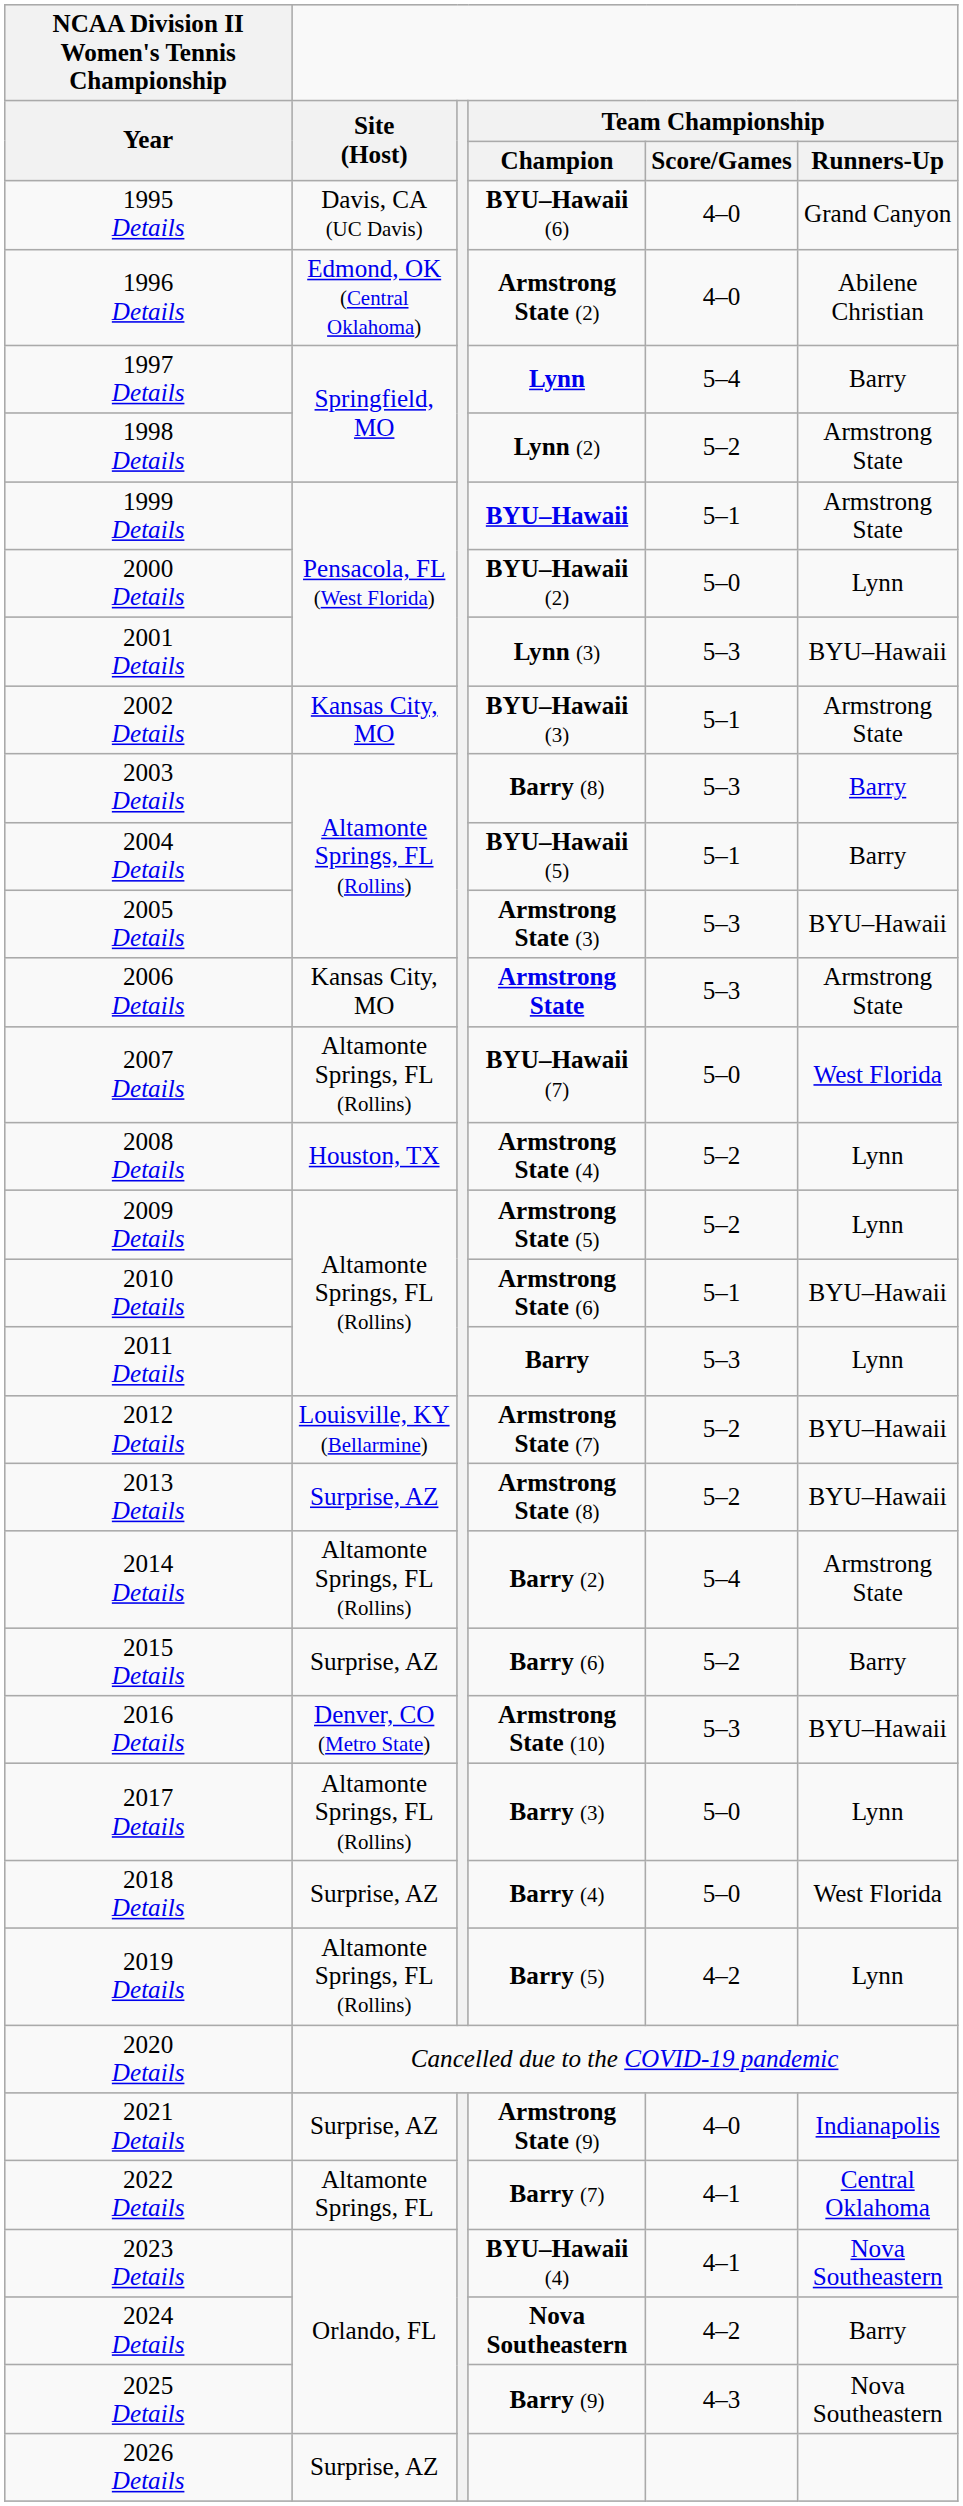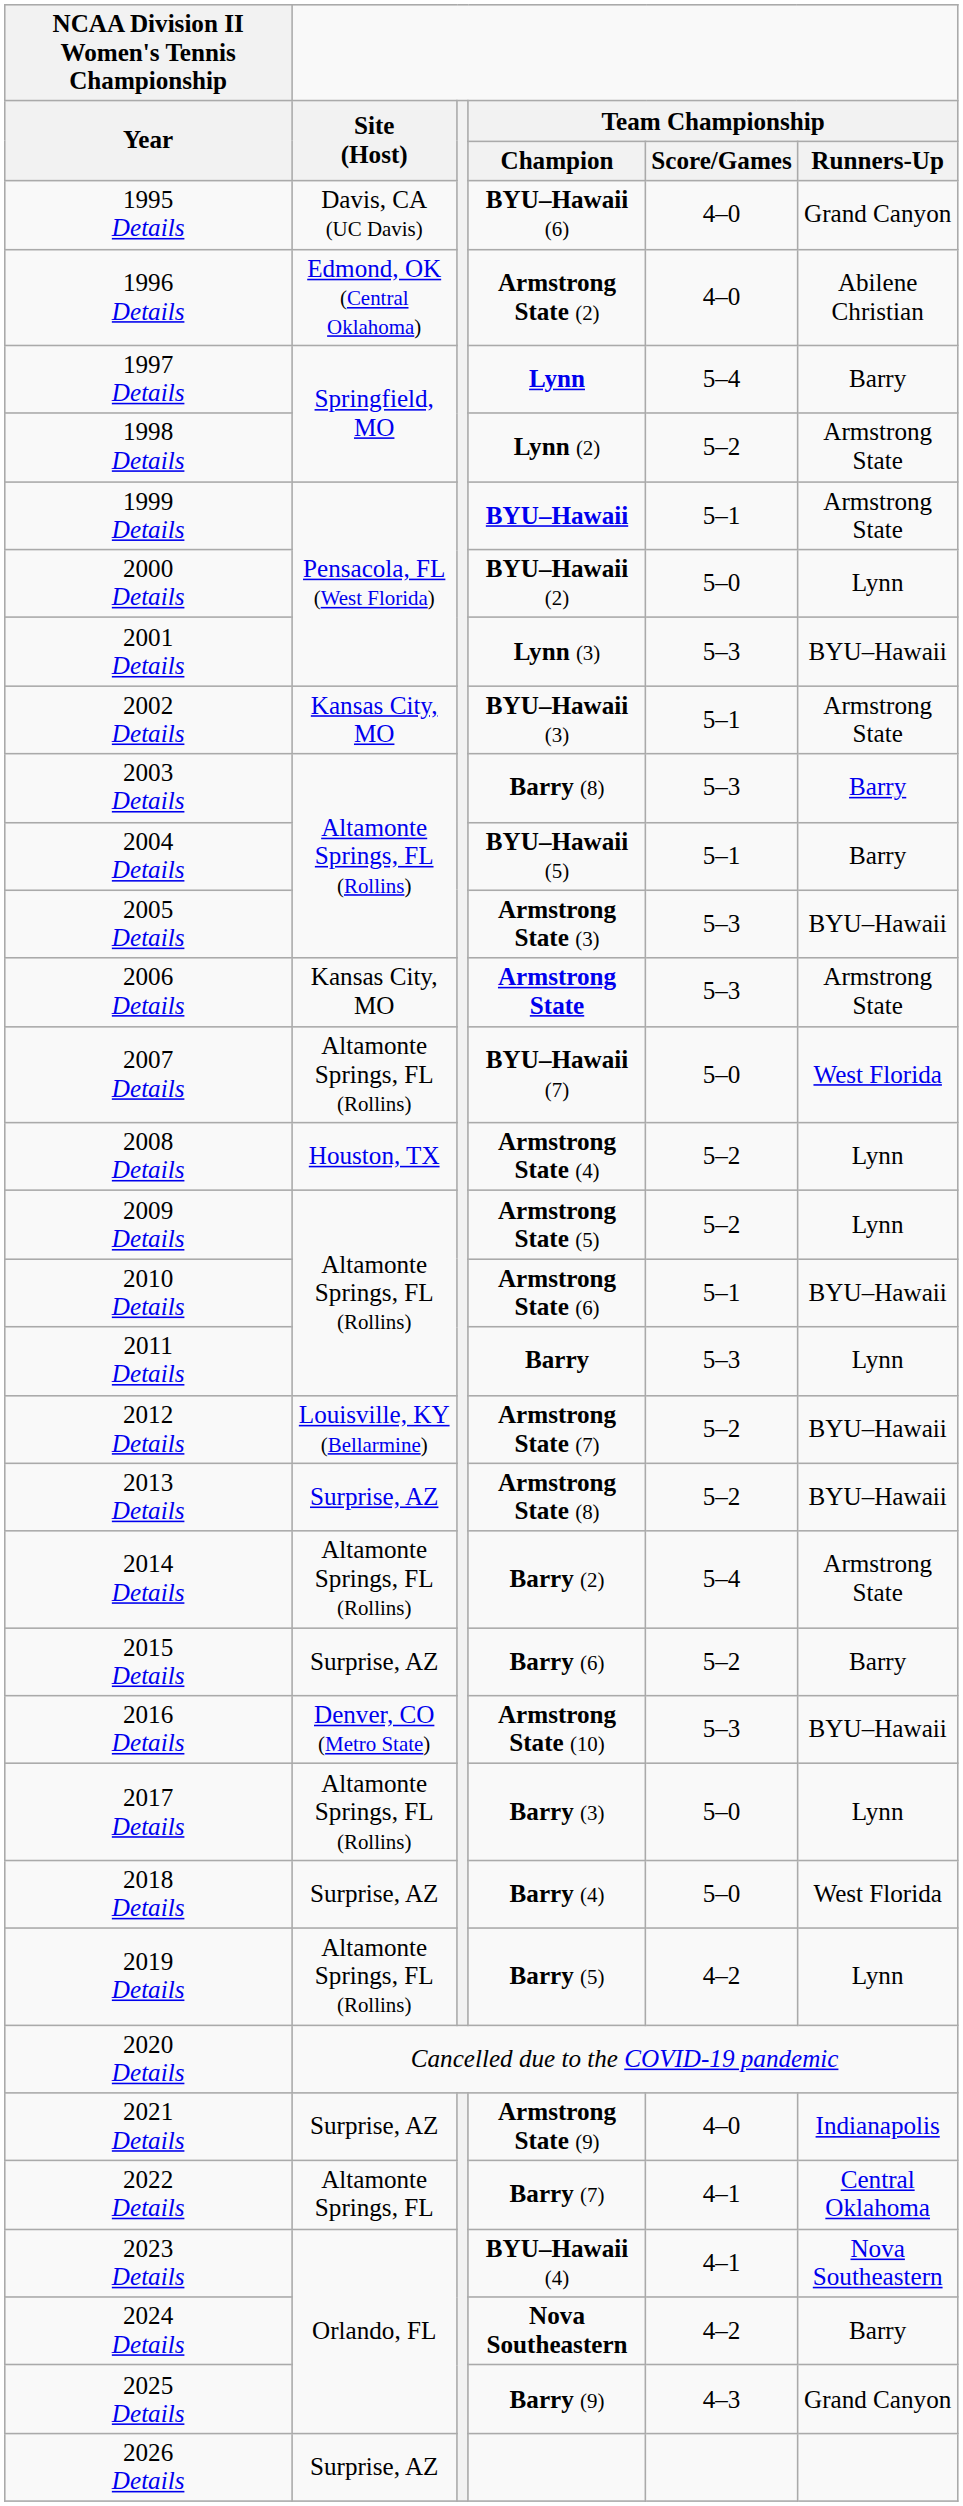2025 Details | Team Championship / Runners-Up: Nova Southeastern -> Grand Canyon
